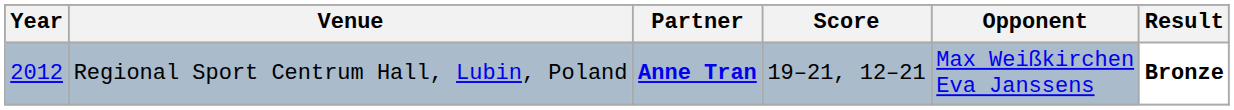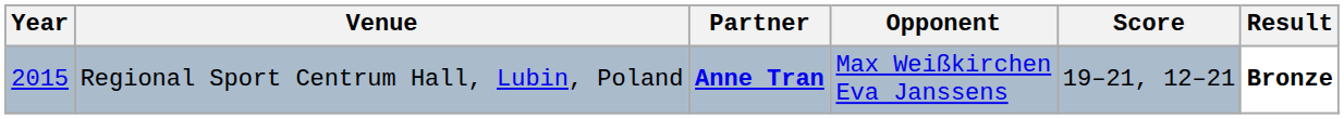columns swapped: Opponent <-> Score
Regional Sport Centrum Hall, Lubin, Poland | Year: 2012 -> 2015
